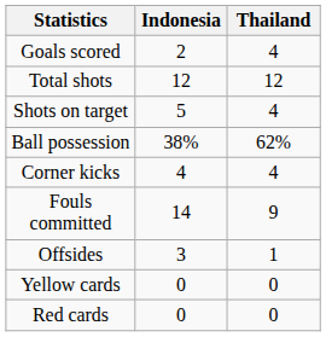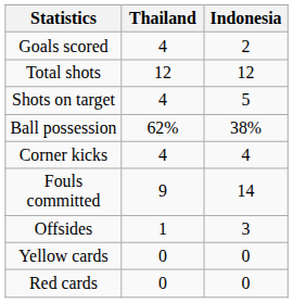columns swapped: Thailand <-> Indonesia
